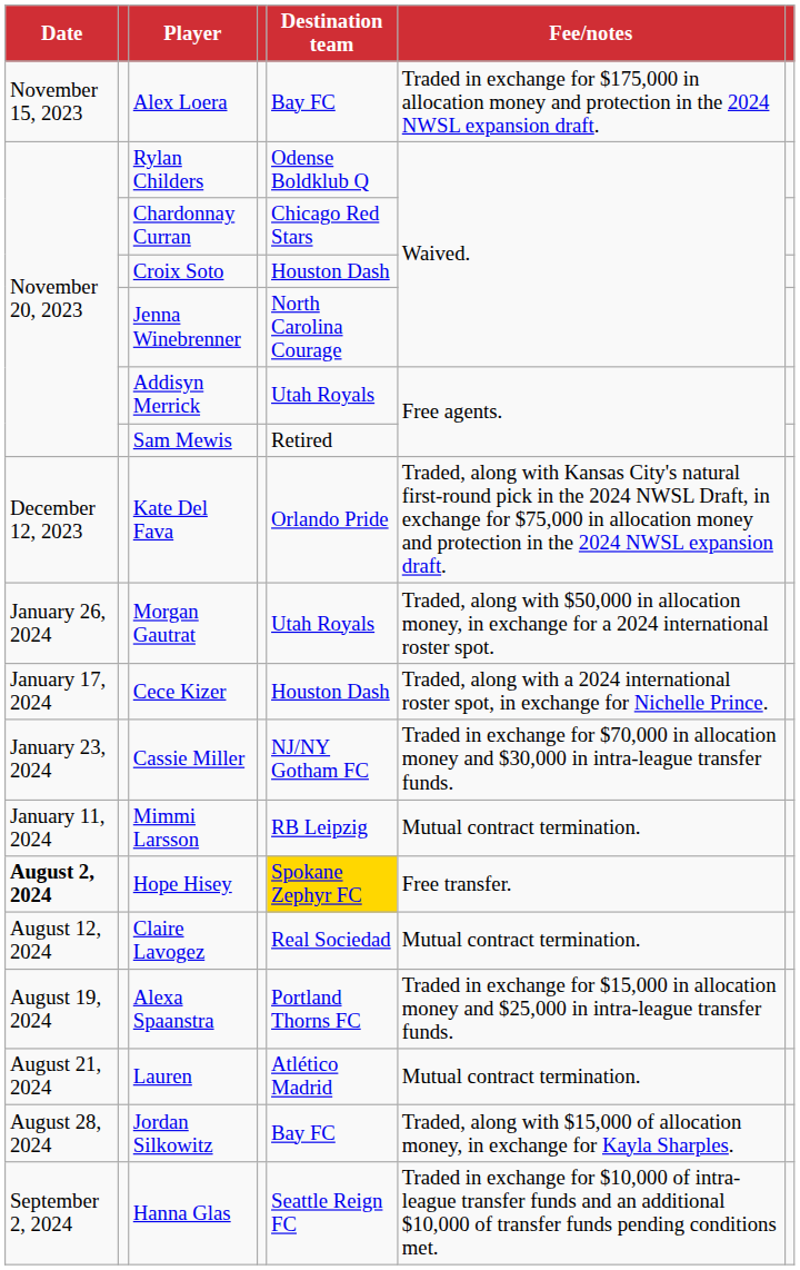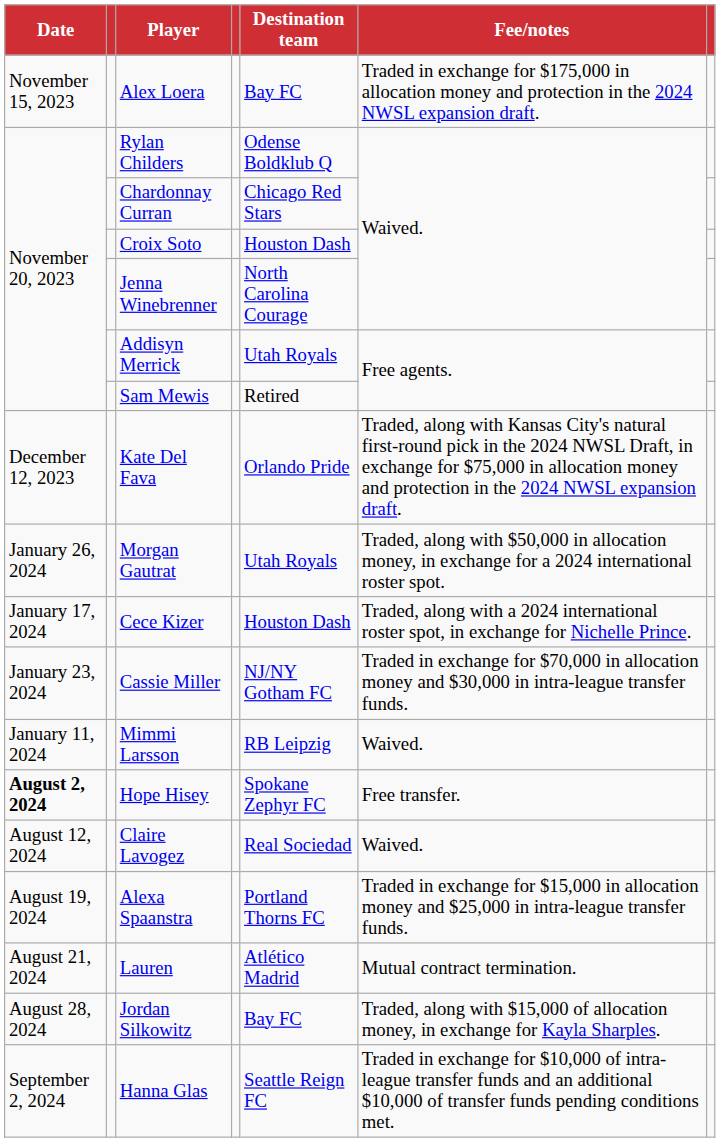Mimmi Larsson | Fee/notes: Mutual contract termination. -> Waived.
Hope Hisey | Destination team: gold background -> no background
Claire Lavogez | Fee/notes: Mutual contract termination. -> Waived.
